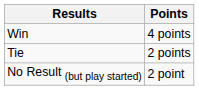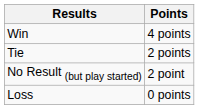+ row: Loss | 0 points
